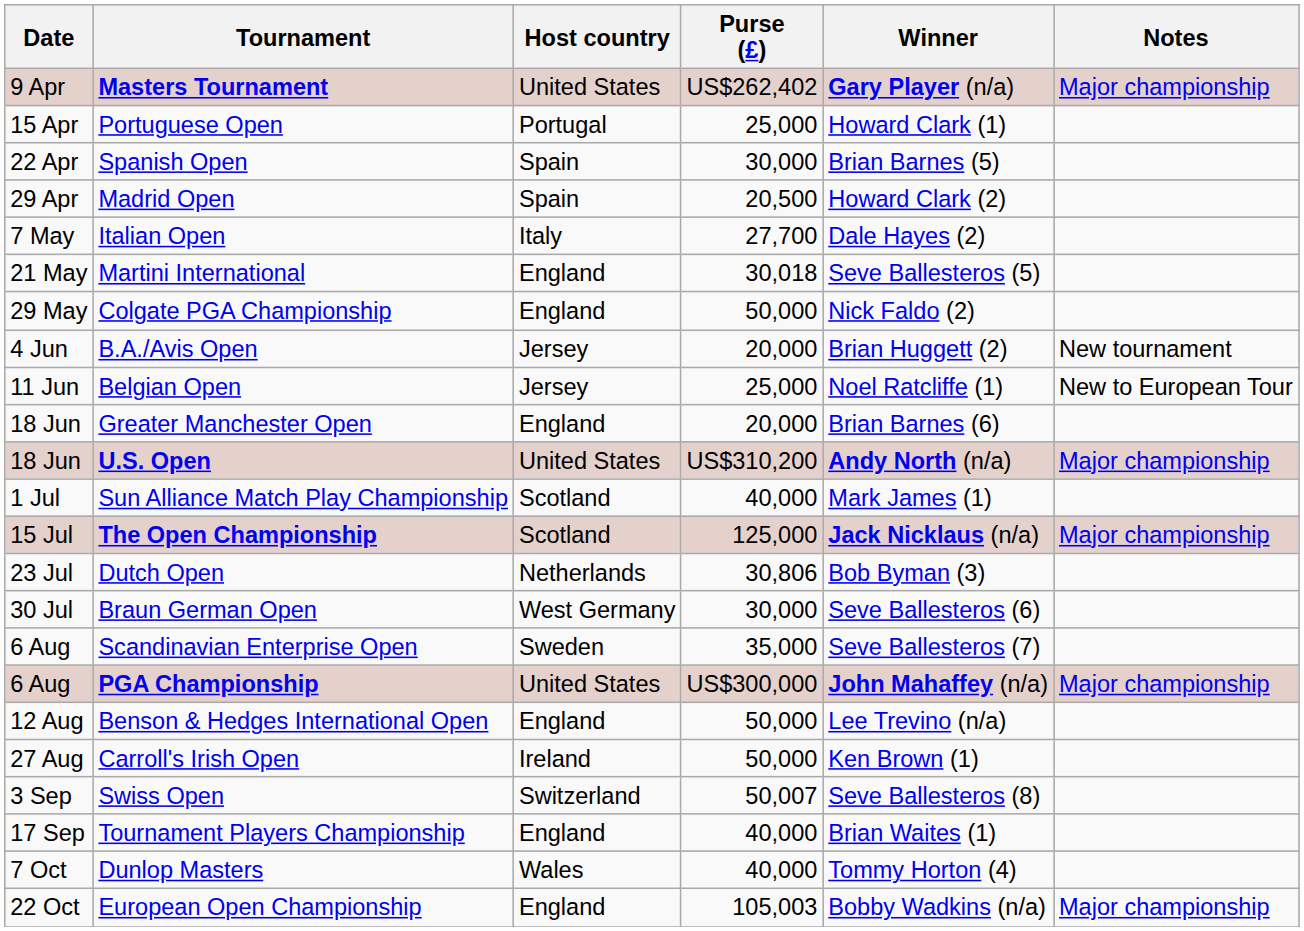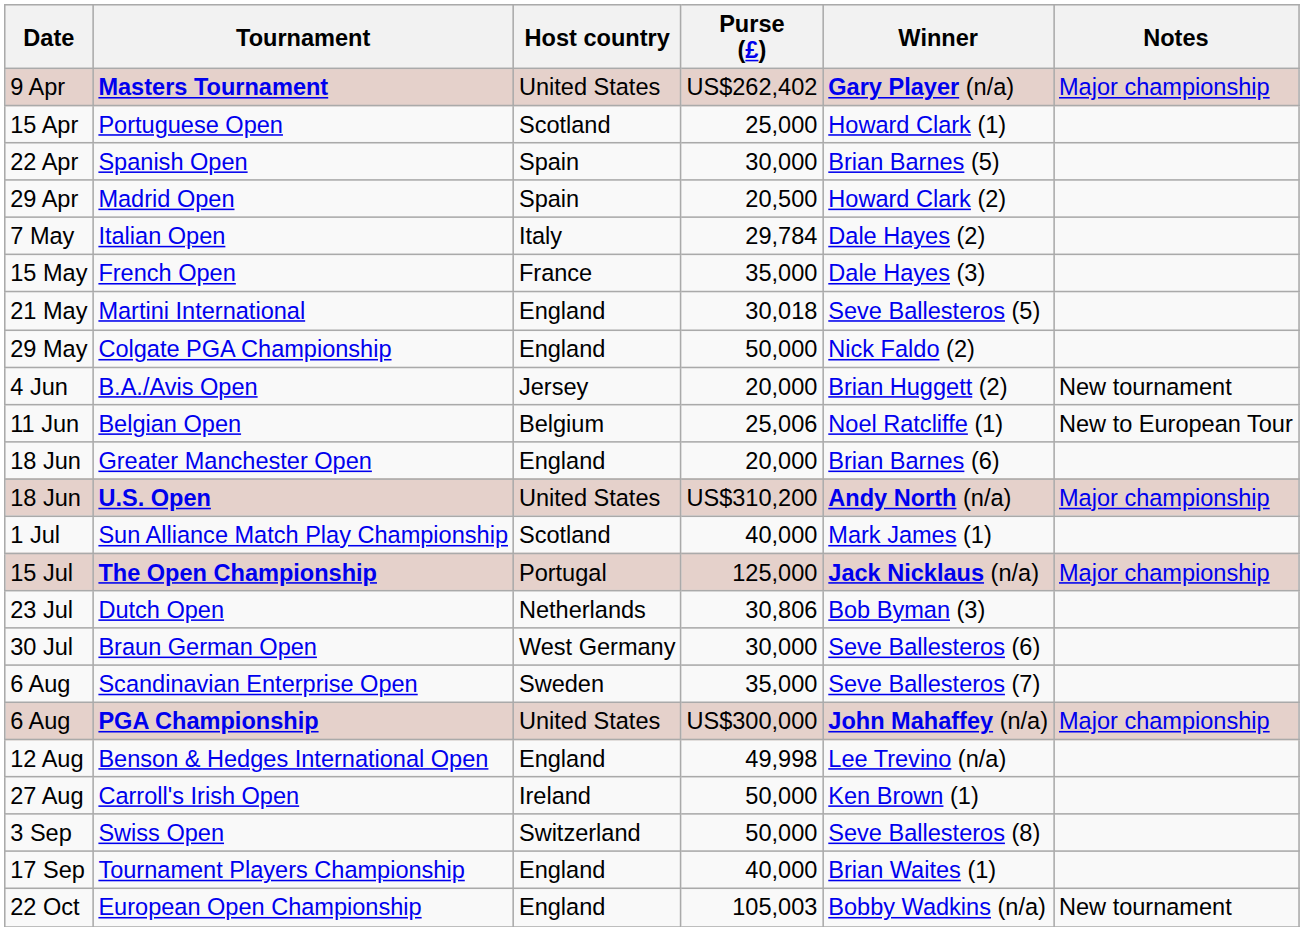Portuguese Open | Host country: Portugal -> Scotland
Italian Open | Purse (£): 27,700 -> 29,784
+ row: 15 May | French Open | France | 35,000 | Dale Hayes (3)
Belgian Open | Host country: Jersey -> Belgium
Belgian Open | Purse (£): 25,000 -> 25,006
The Open Championship | Host country: Scotland -> Portugal
Benson & Hedges International Open | Purse (£): 50,000 -> 49,998
Swiss Open | Purse (£): 50,007 -> 50,000
- row: 7 Oct | Dunlop Masters | Wales | 40,000 | Tommy Horton (4)
European Open Championship | Notes: Major championship -> New tournament
